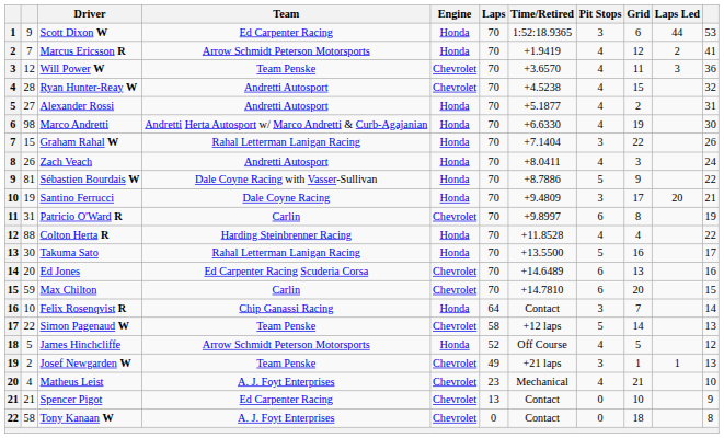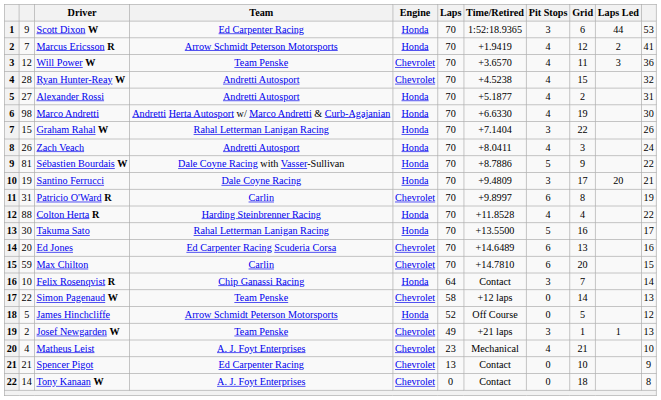Simon Pagenaud W | Pit Stops: 5 -> 0
James Hinchcliffe | Pit Stops: 4 -> 0
Tony Kanaan W | column 2: 58 -> 14
